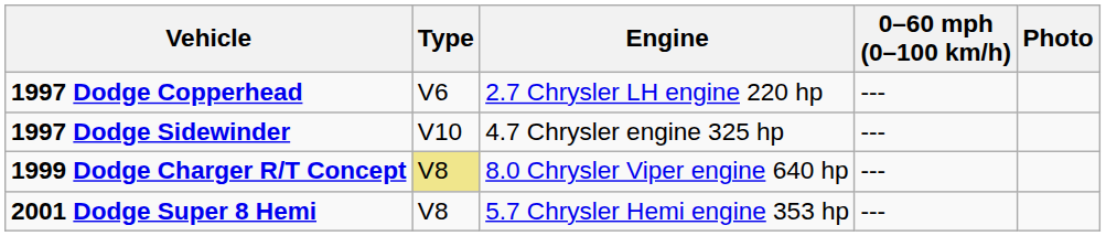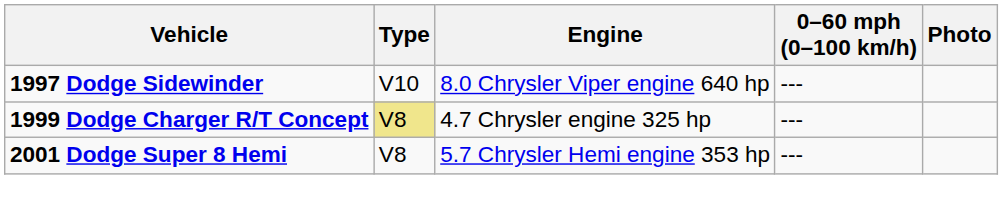- row: 1997 Dodge Copperhead | V6 | 2.7 Chrysler LH engine 220 hp | ---
1997 Dodge Sidewinder | Engine: 4.7 Chrysler engine 325 hp -> 8.0 Chrysler Viper engine 640 hp
1999 Dodge Charger R/T Concept | Engine: 8.0 Chrysler Viper engine 640 hp -> 4.7 Chrysler engine 325 hp
